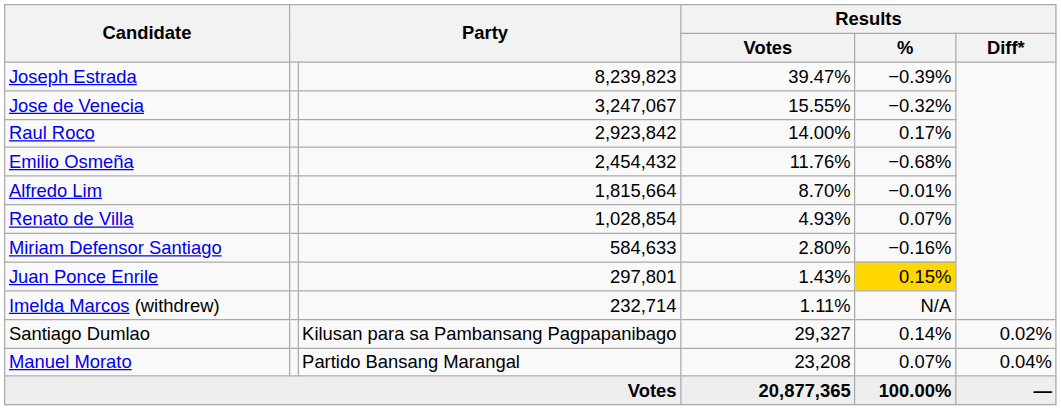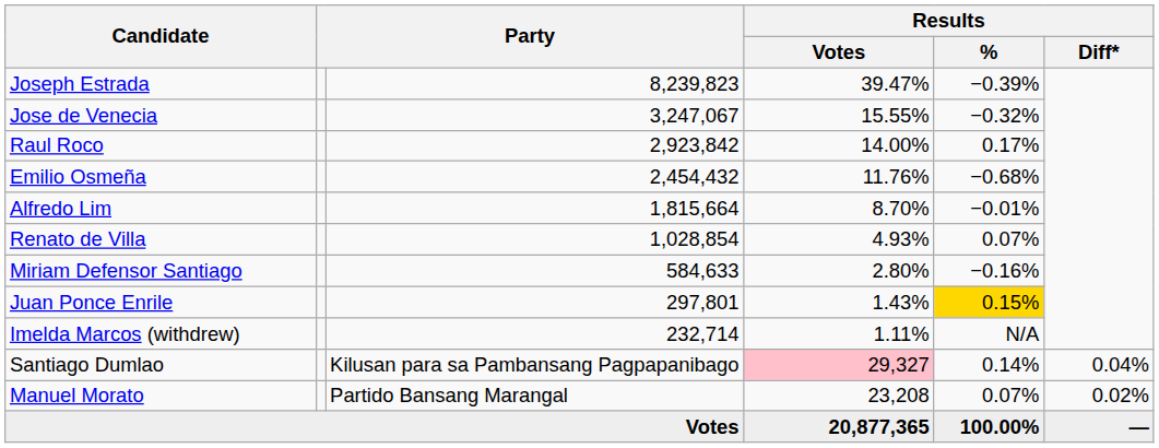Santiago Dumlao | Results / Votes: no background -> pink background
Santiago Dumlao | Results / Diff*: 0.02% -> 0.04%
Manuel Morato | Results / Diff*: 0.04% -> 0.02%
